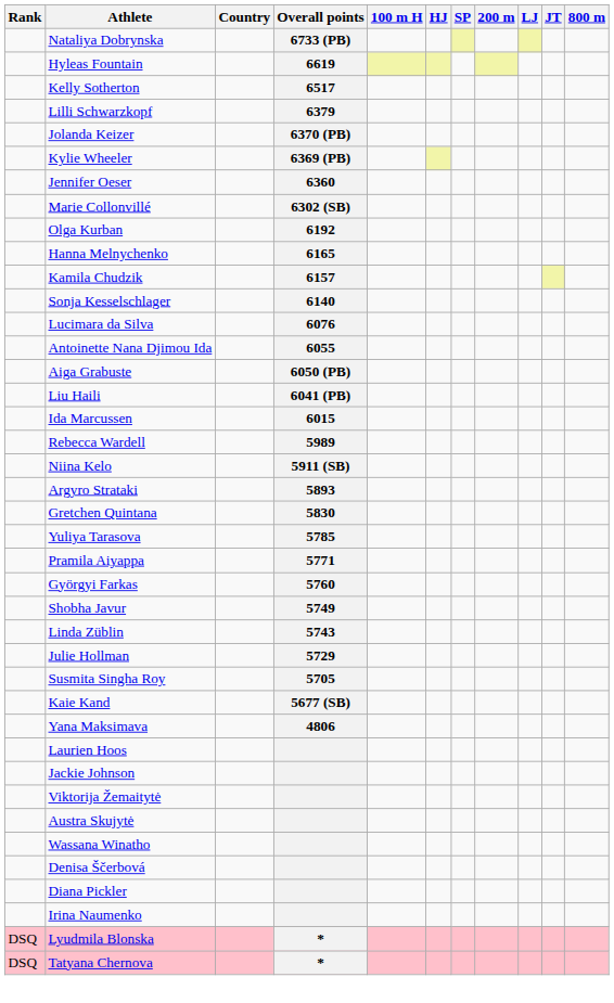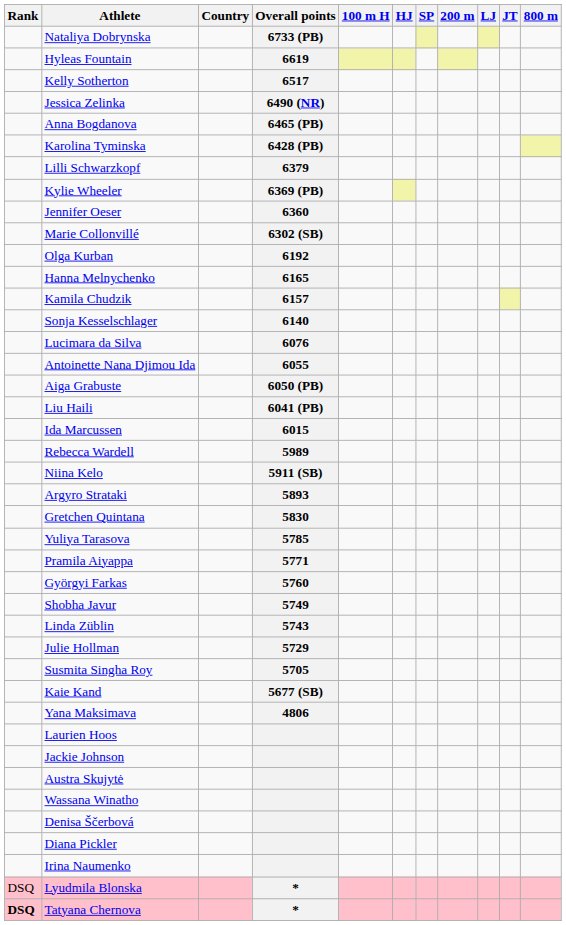+ row: Jessica Zelinka | 6490 (NR)
+ row: Anna Bogdanova | 6465 (PB)
+ row: Karolina Tyminska | 6428 (PB)
- row: Jolanda Keizer | 6370 (PB)
- row: Viktorija Žemaitytė
Tatyana Chernova | Rank: normal -> bold
